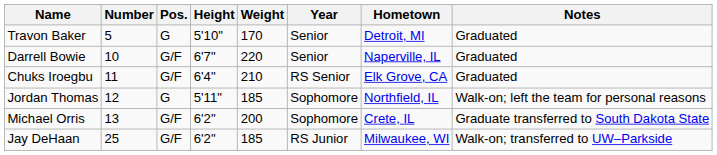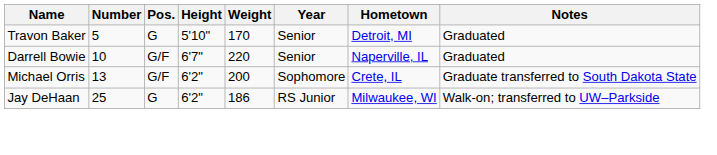- row: Chuks Iroegbu | 11 | G/F | 6'4" | 210 | RS Senior | Elk Grove, CA | Graduated
- row: Jordan Thomas | 12 | G | 5'11" | 185 | Sophomore | Northfield, IL | Walk-on; left the team for personal reasons
Jay DeHaan | Pos.: G/F -> G
Jay DeHaan | Weight: 185 -> 186
